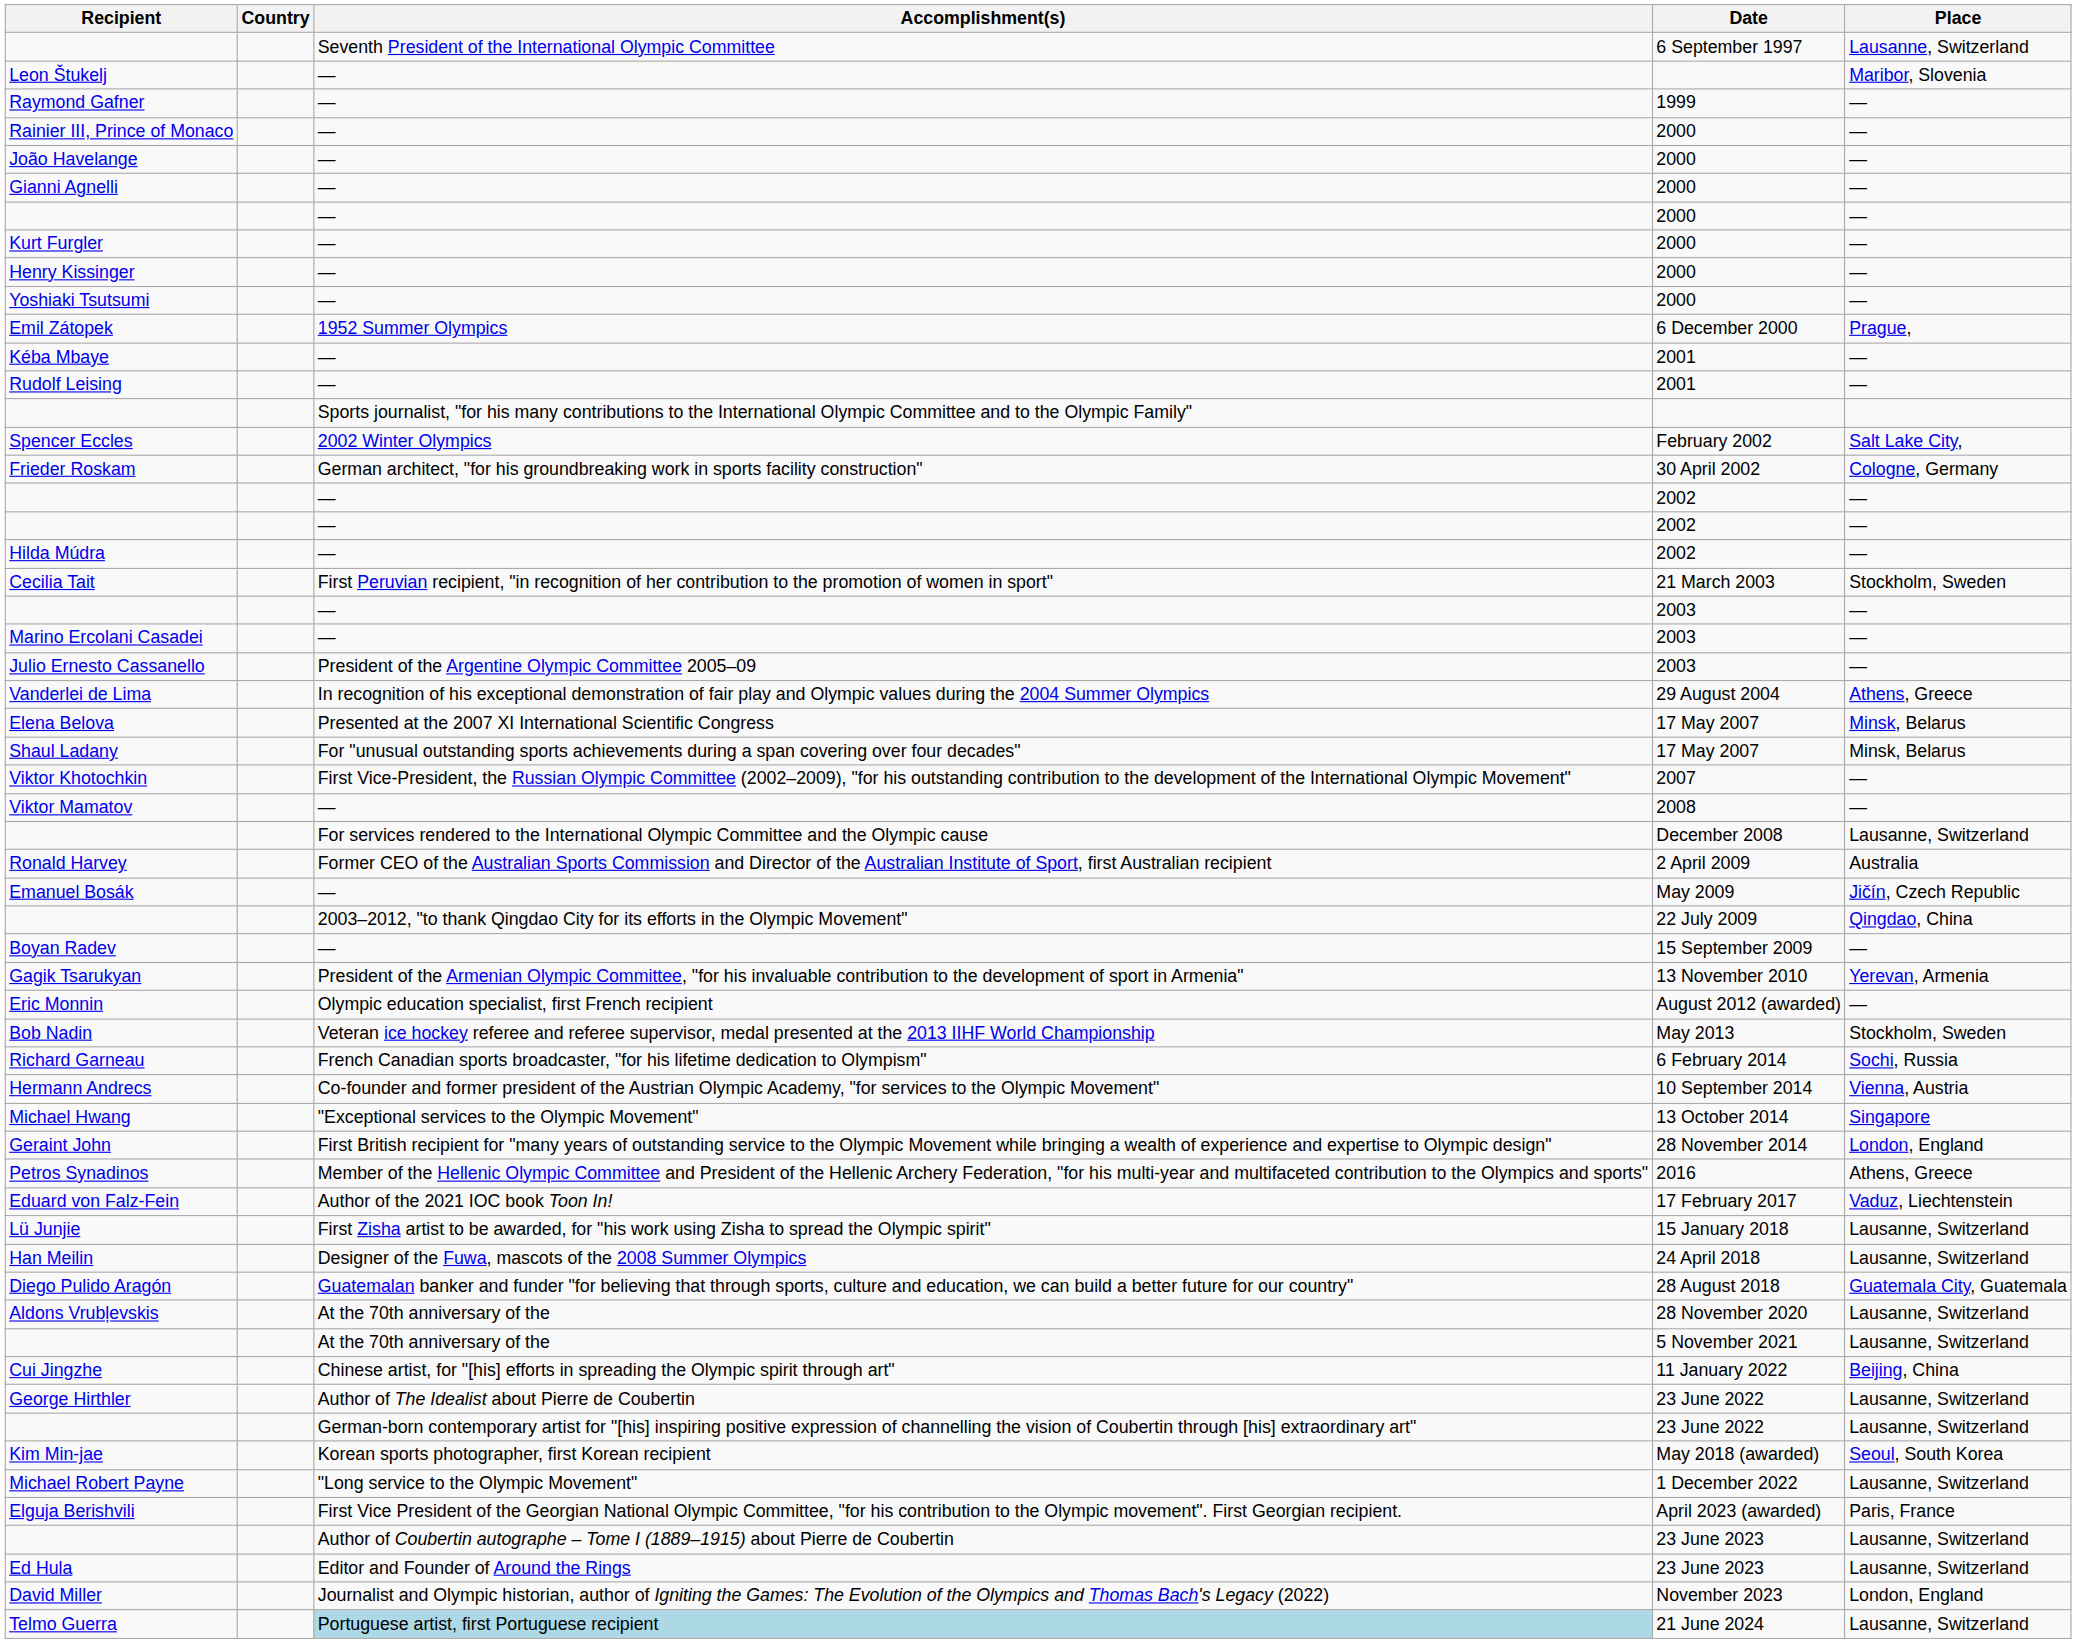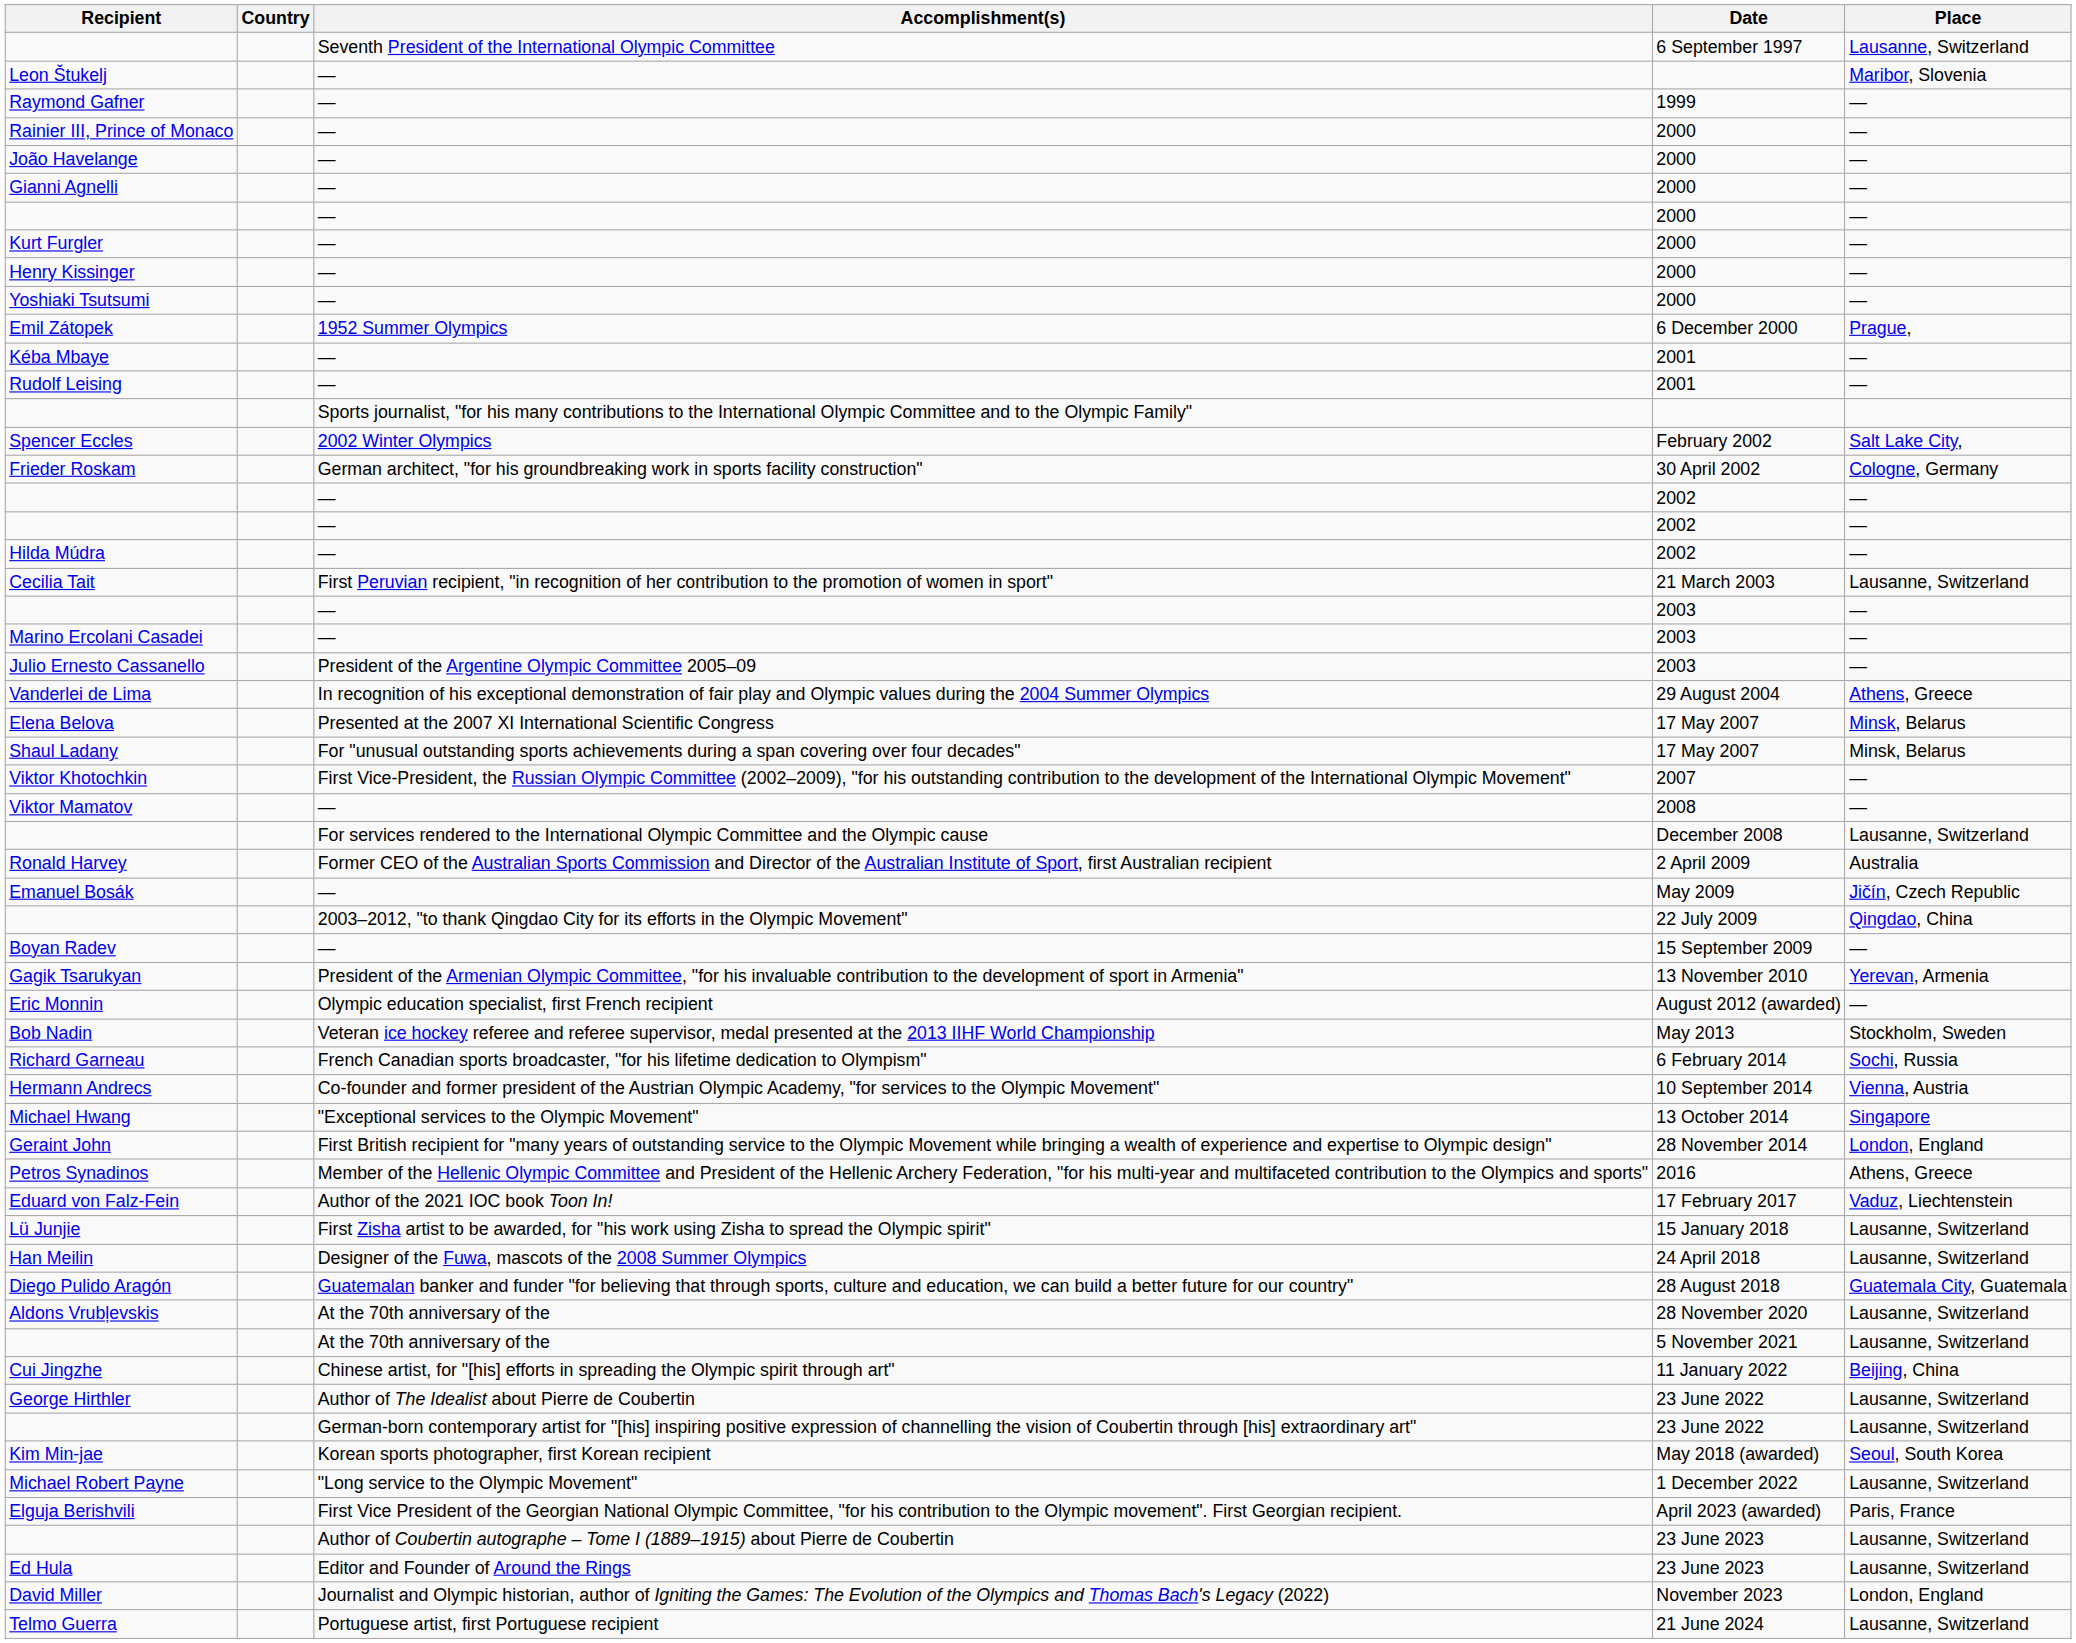Cecilia Tait | Place: Stockholm, Sweden -> Lausanne, Switzerland
Telmo Guerra | Accomplishment(s): lightblue background -> no background
